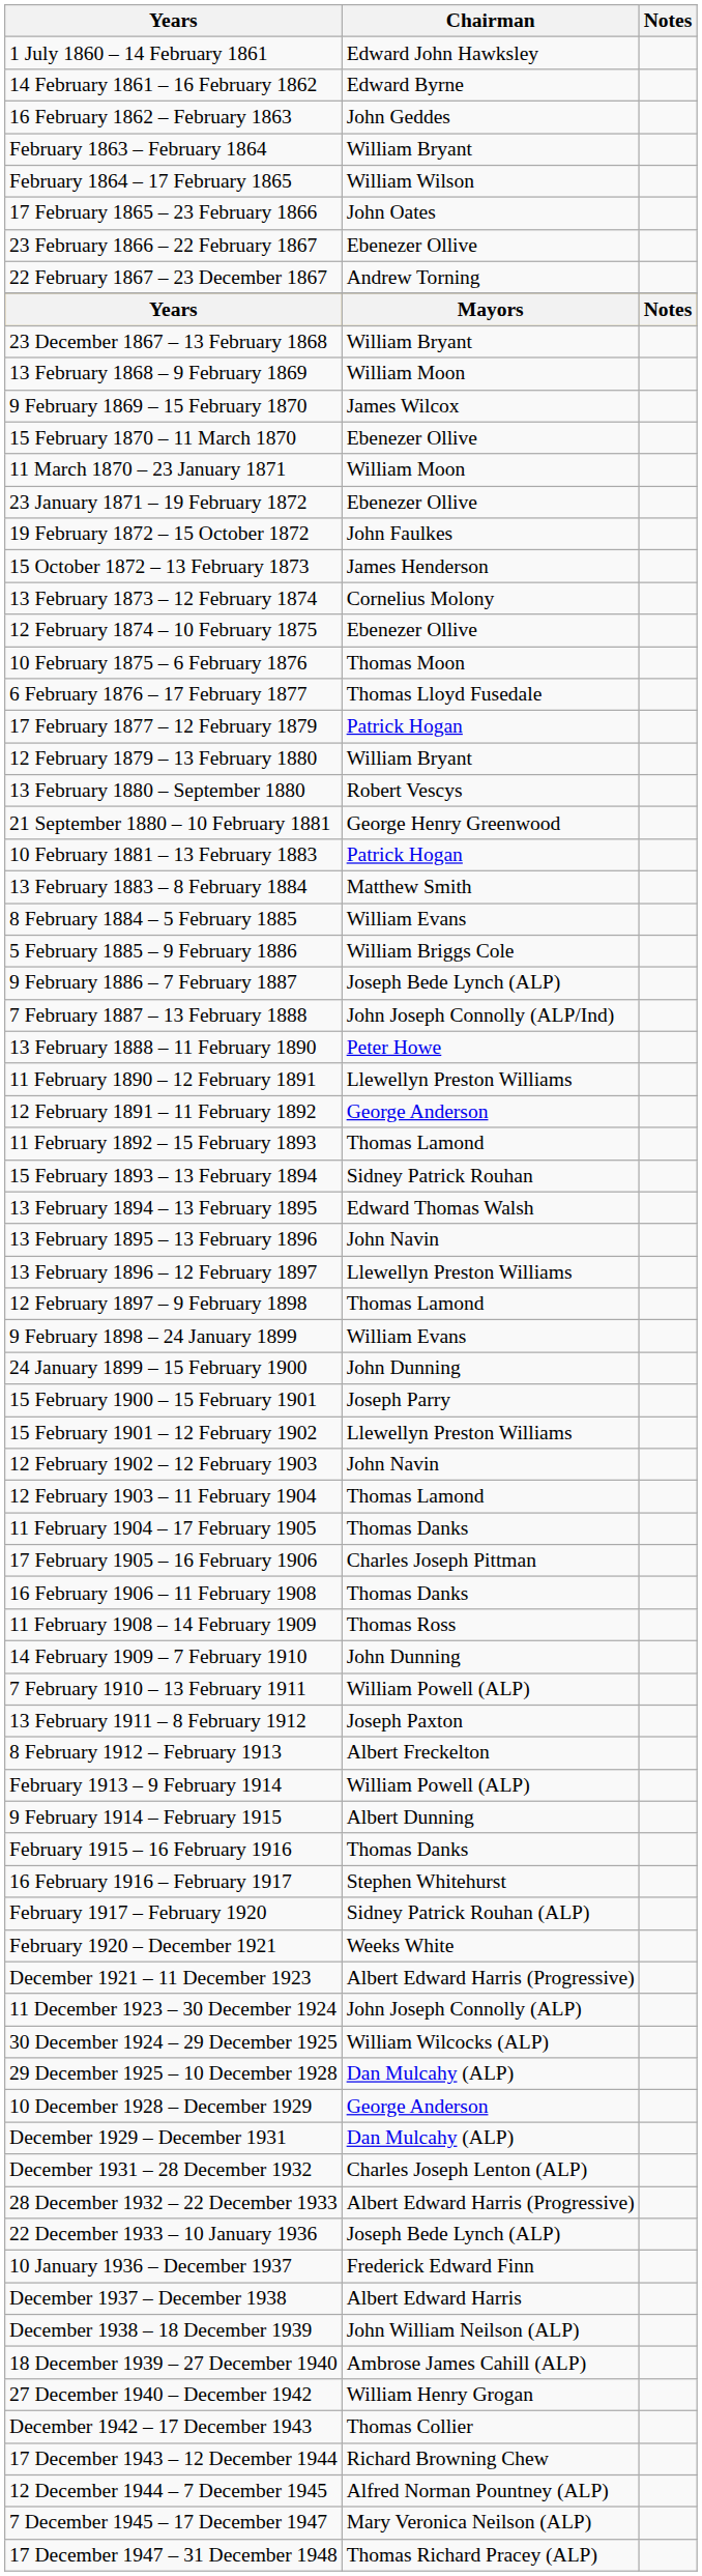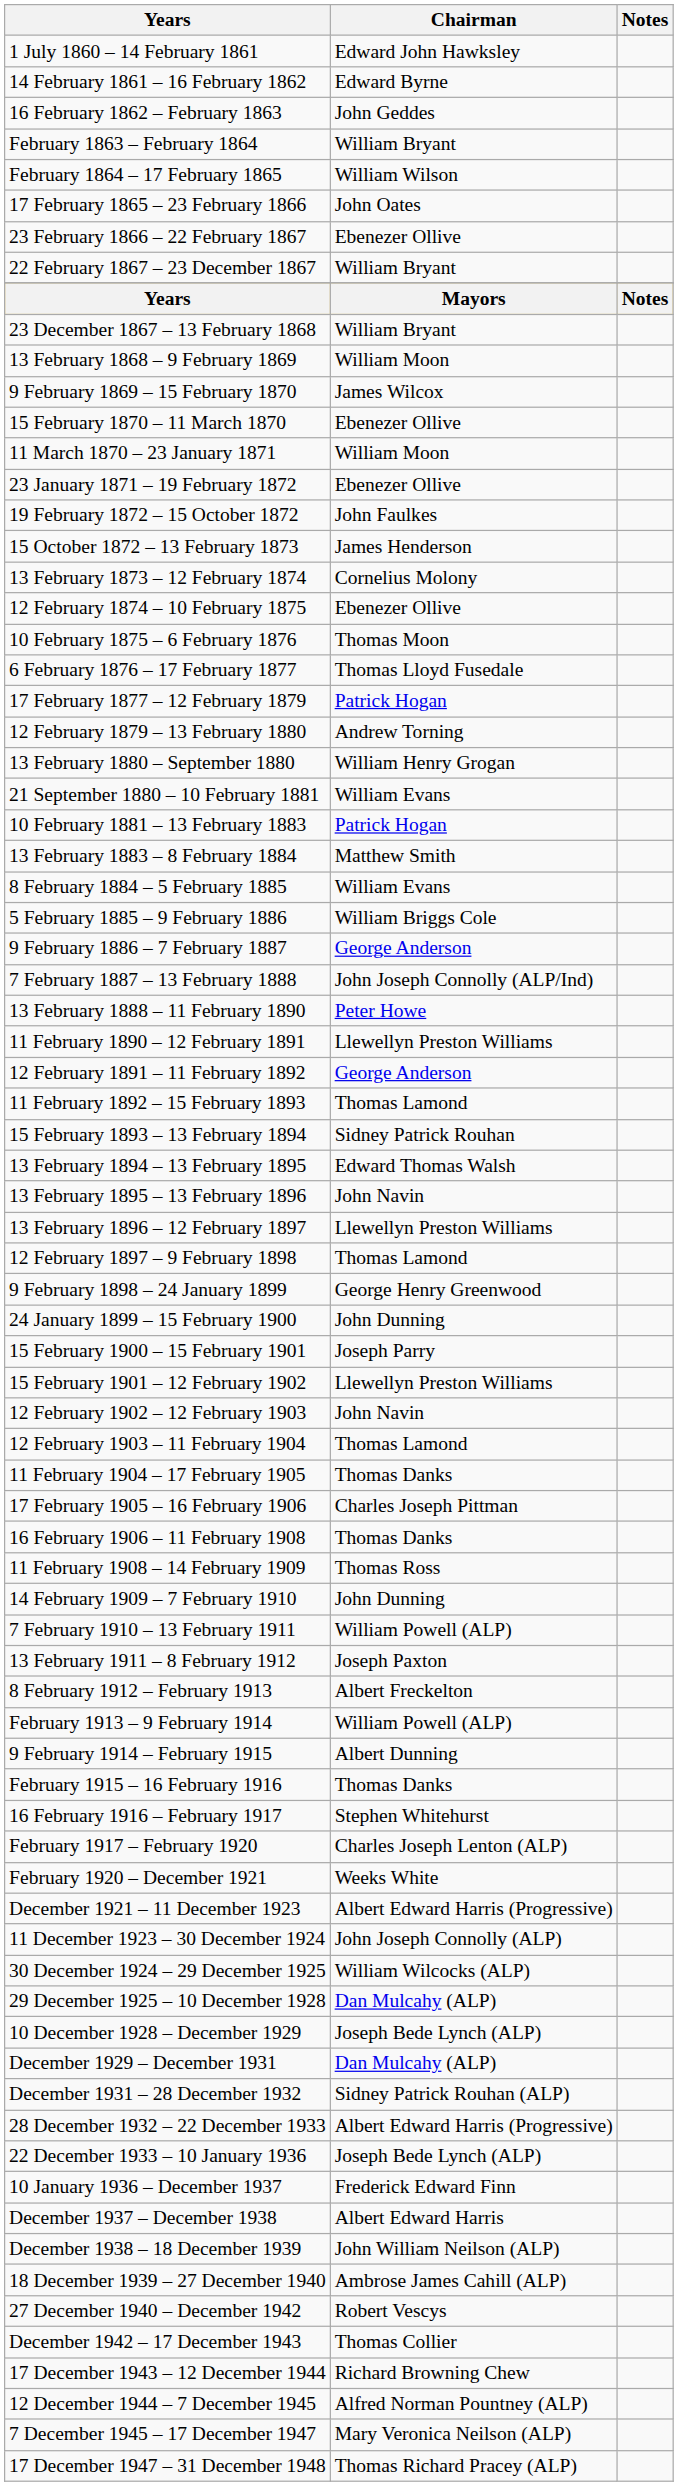22 February 1867 – 23 December 1867 | Chairman: Andrew Torning -> William Bryant
12 February 1879 – 13 February 1880 | Chairman: William Bryant -> Andrew Torning
13 February 1880 – September 1880 | Chairman: Robert Vescys -> William Henry Grogan
21 September 1880 – 10 February 1881 | Chairman: George Henry Greenwood -> William Evans
9 February 1886 – 7 February 1887 | Chairman: Joseph Bede Lynch (ALP) -> George Anderson
9 February 1898 – 24 January 1899 | Chairman: William Evans -> George Henry Greenwood
February 1917 – February 1920 | Chairman: Sidney Patrick Rouhan (ALP) -> Charles Joseph Lenton (ALP)
10 December 1928 – December 1929 | Chairman: George Anderson -> Joseph Bede Lynch (ALP)
December 1931 – 28 December 1932 | Chairman: Charles Joseph Lenton (ALP) -> Sidney Patrick Rouhan (ALP)
27 December 1940 – December 1942 | Chairman: William Henry Grogan -> Robert Vescys
